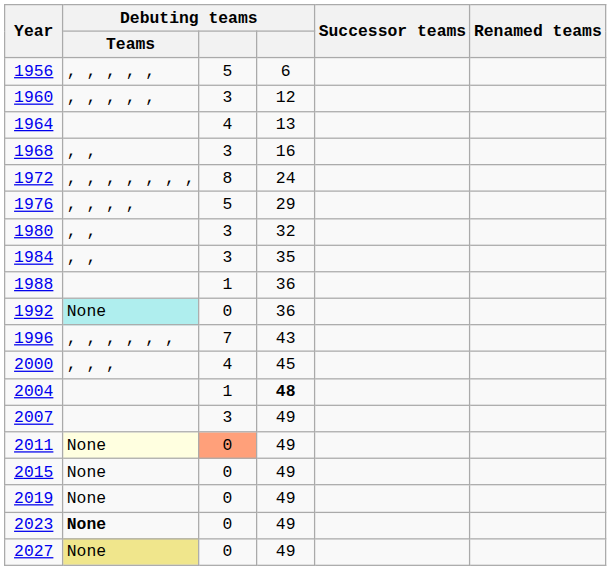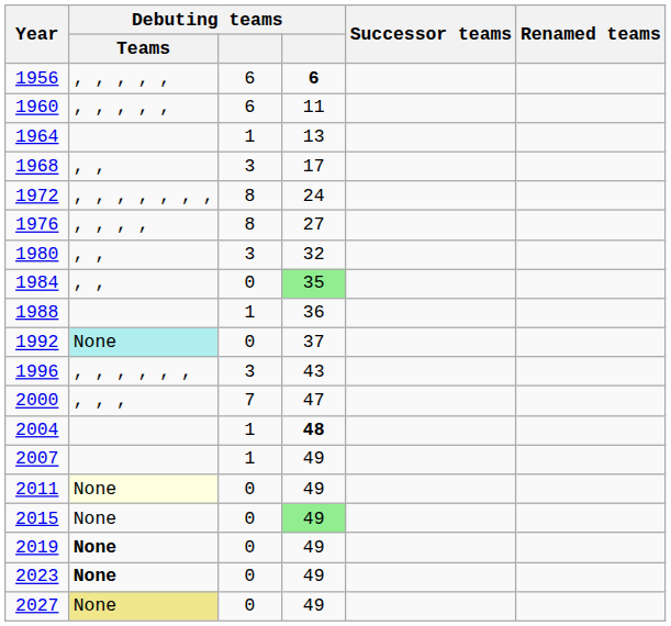1956 | column 3: 5 -> 6
1956 | column 4: normal -> bold
1960 | column 3: 3 -> 6
1960 | column 4: 12 -> 11
1964 | column 3: 4 -> 1
1968 | column 4: 16 -> 17
1976 | column 3: 5 -> 8
1976 | column 4: 29 -> 27
1984 | column 3: 3 -> 0
1984 | column 4: no background -> lightgreen background
1992 | column 4: 36 -> 37
1996 | column 3: 7 -> 3
2000 | column 3: 4 -> 7
2000 | column 4: 45 -> 47
2007 | column 3: 3 -> 1
2011 | column 3: lightsalmon background -> no background
2015 | column 4: no background -> lightgreen background
2019 | Debuting teams / Teams: normal -> bold
